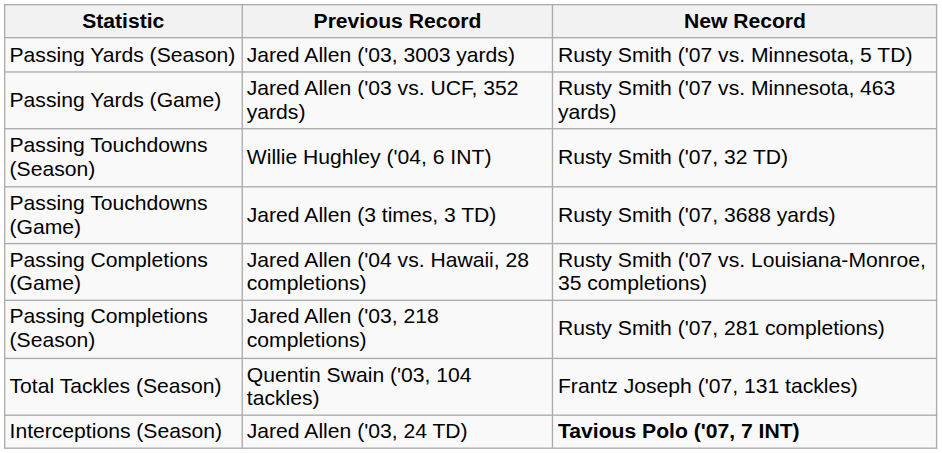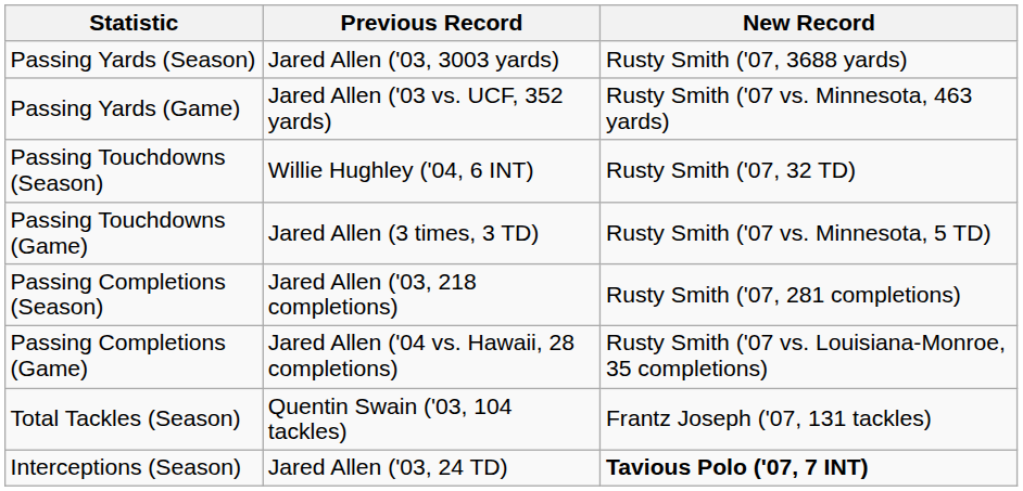Passing Yards (Season) | New Record: Rusty Smith ('07 vs. Minnesota, 5 TD) -> Rusty Smith ('07, 3688 yards)
Passing Touchdowns (Game) | New Record: Rusty Smith ('07, 3688 yards) -> Rusty Smith ('07 vs. Minnesota, 5 TD)
rows swapped: Passing Completions (Season) <-> Passing Completions (Game)
